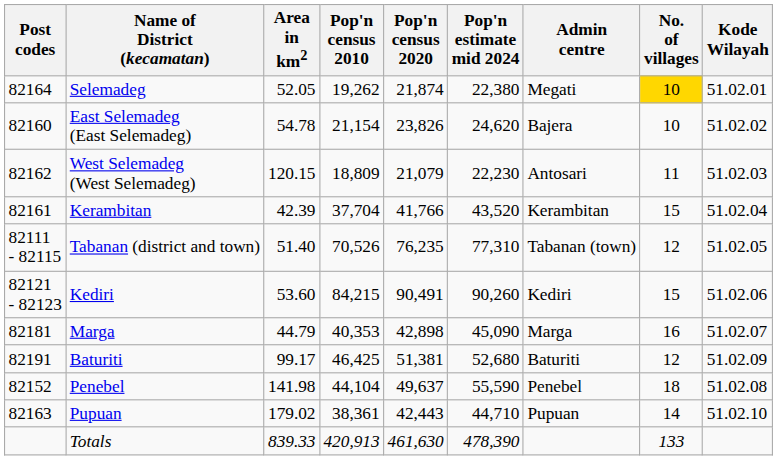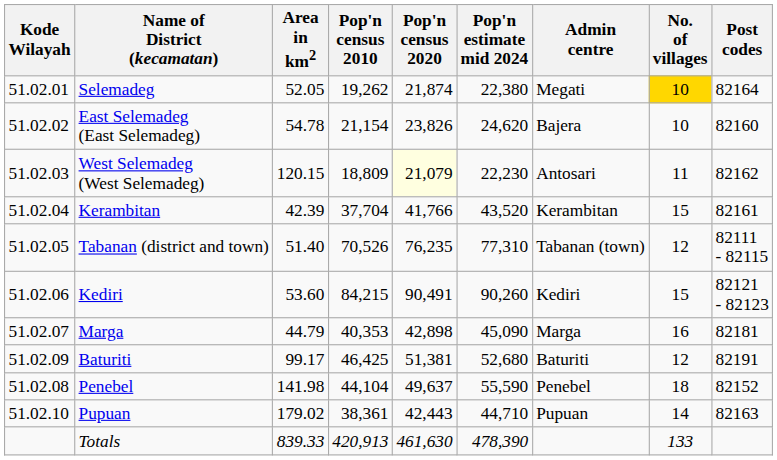columns swapped: Kode Wilayah <-> Post codes
West Selemadeg (West Selemadeg) | Pop'n census 2020: no background -> lightyellow background
